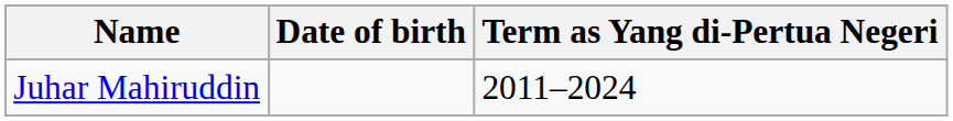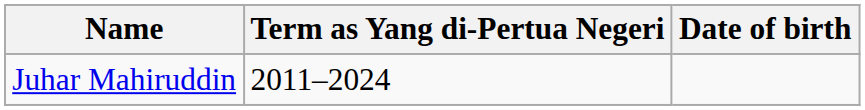columns swapped: Term as Yang di-Pertua Negeri <-> Date of birth
